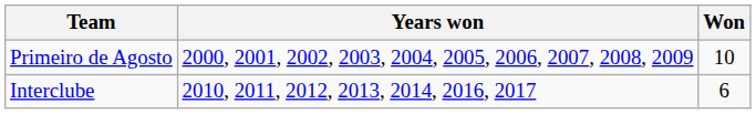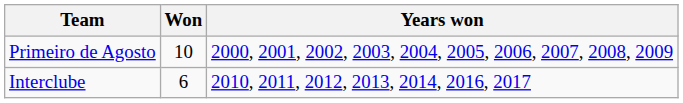columns swapped: Won <-> Years won
